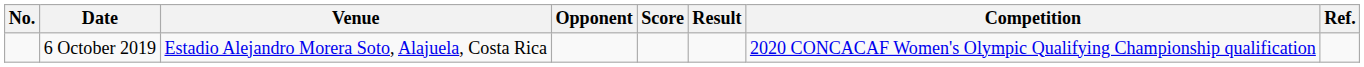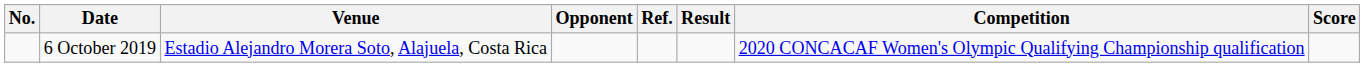columns swapped: Score <-> Ref.
